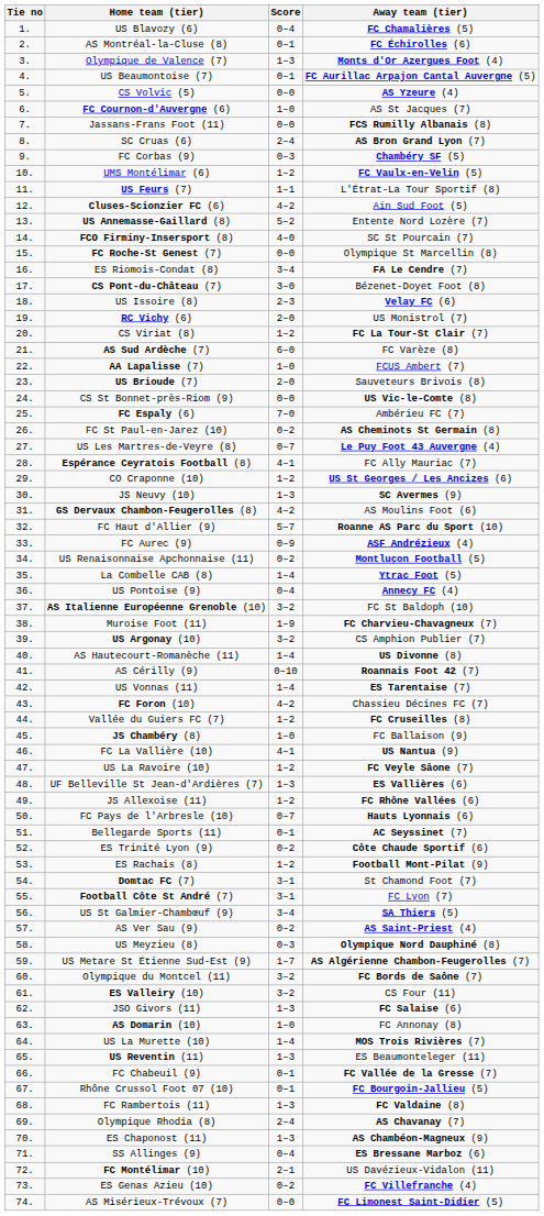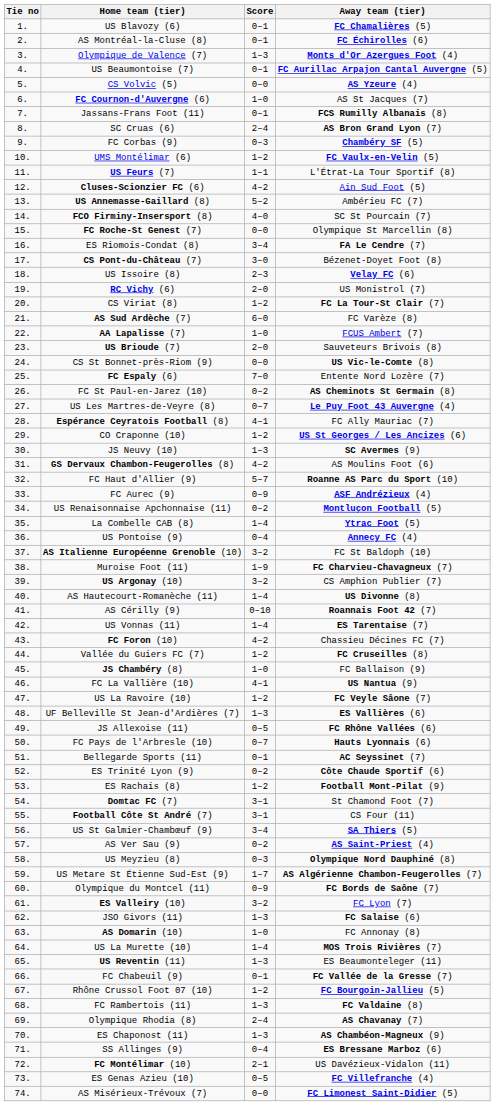US Blavozy (6) | Score: 0–4 -> 0–1
Jassans-Frans Foot (11) | Score: 0–0 -> 0–1
US Annemasse-Gaillard (8) | Away team (tier): Entente Nord Lozère (7) -> Ambérieu FC (7)
FC Espaly (6) | Away team (tier): Ambérieu FC (7) -> Entente Nord Lozère (7)
JS Allexoise (11) | Score: 1–2 -> 0–5
Football Côte St André (7) | Away team (tier): FC Lyon (7) -> CS Four (11)
Olympique du Montcel (11) | Score: 3–2 -> 0–9
ES Valleiry (10) | Away team (tier): CS Four (11) -> FC Lyon (7)
Rhône Crussol Foot 07 (10) | Score: 0–1 -> 1–2
ES Genas Azieu (10) | Score: 0–2 -> 0–5
